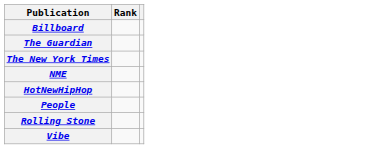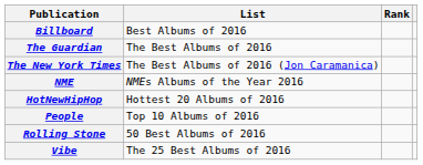+ column: List | Best Albums of 2016 | The Best Albums of 2016 | The Best Albums of 2016 (Jon Caramanica) | NMEs Albums of the Year 2016 | Hottest 20 Albums of 2016 | Top 10 Albums of 2016 | 50 Best Albums of 2016 | The 25 Best Albums of 2016
